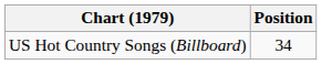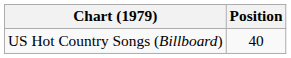US Hot Country Songs (Billboard) | Position: 34 -> 40
